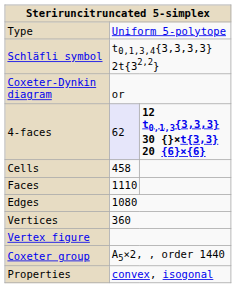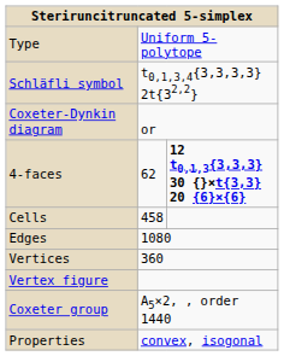4-faces | column 2: lavender background -> no background
- row: Faces | 1110
